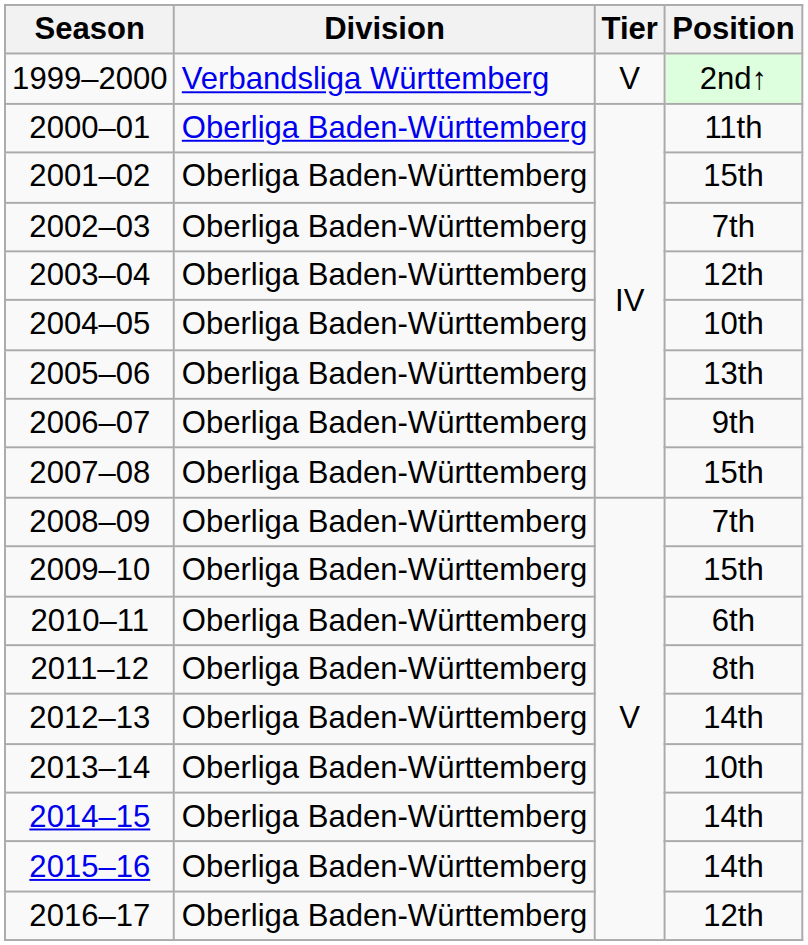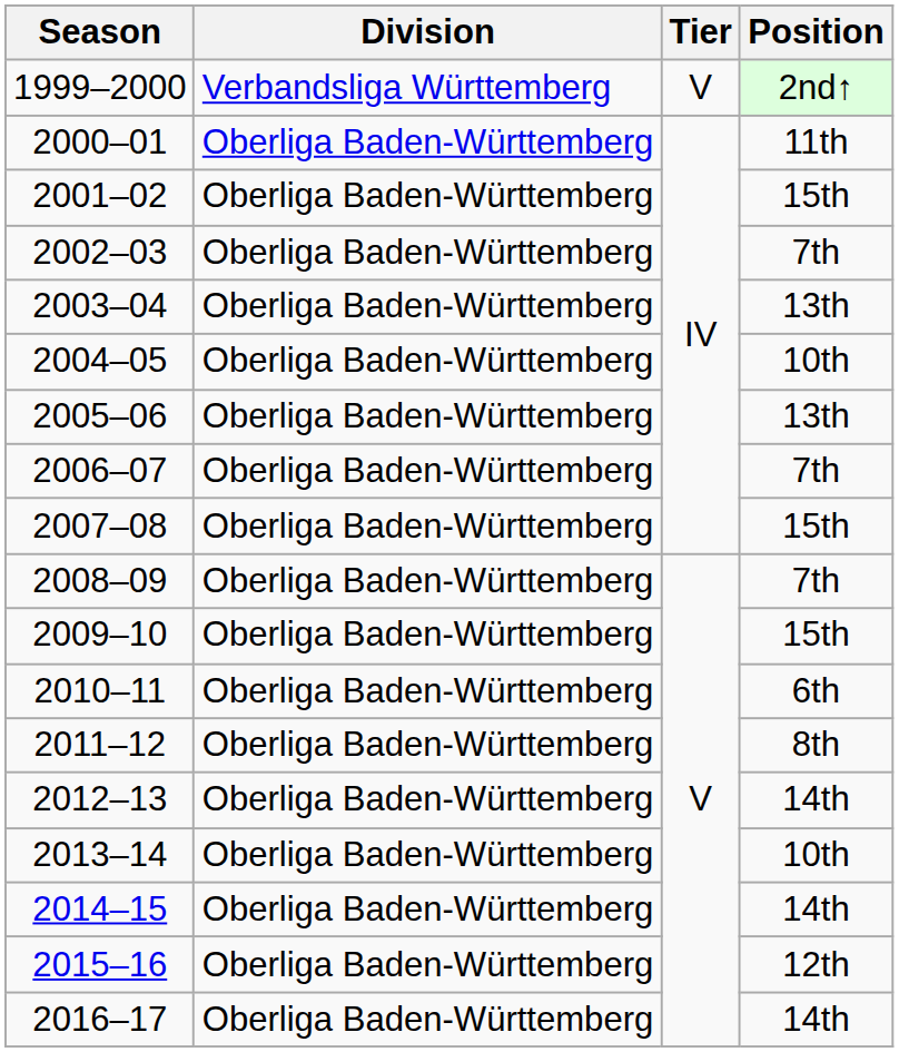2003–04 | Position: 12th -> 13th
2006–07 | Position: 9th -> 7th
2015–16 | Position: 14th -> 12th
2016–17 | Position: 12th -> 14th
